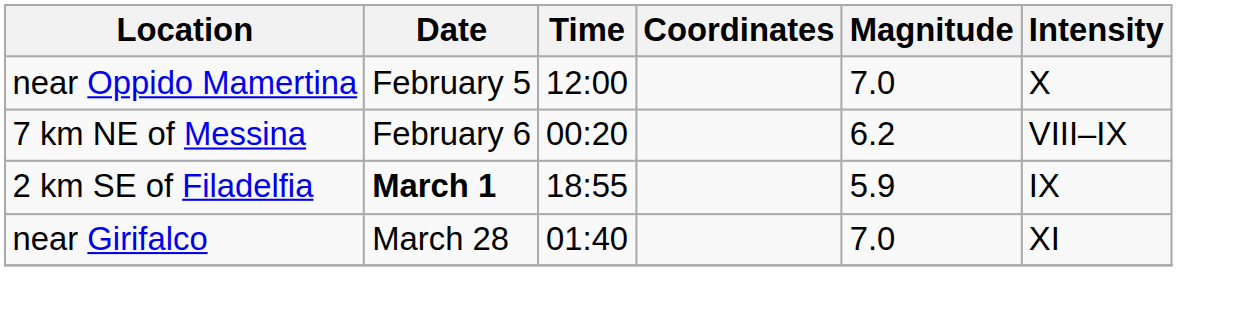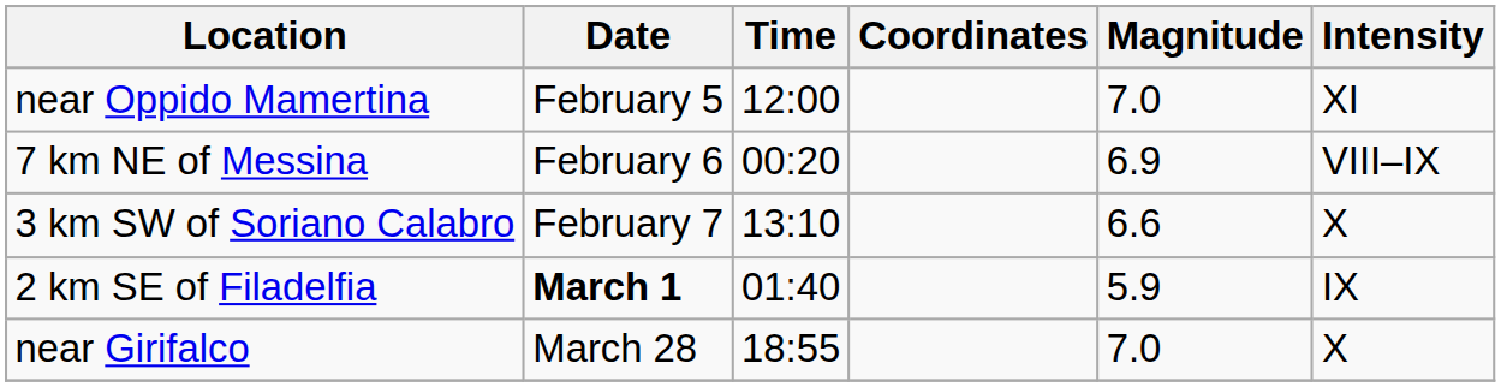near Oppido Mamertina | Intensity: X -> XI
7 km NE of Messina | Magnitude: 6.2 -> 6.9
+ row: 3 km SW of Soriano Calabro | February 7 | 13:10 | 6.6 | X
2 km SE of Filadelfia | Time: 18:55 -> 01:40
near Girifalco | Time: 01:40 -> 18:55
near Girifalco | Intensity: XI -> X
